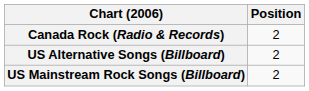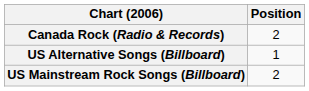US Alternative Songs (Billboard) | Position: 2 -> 1
